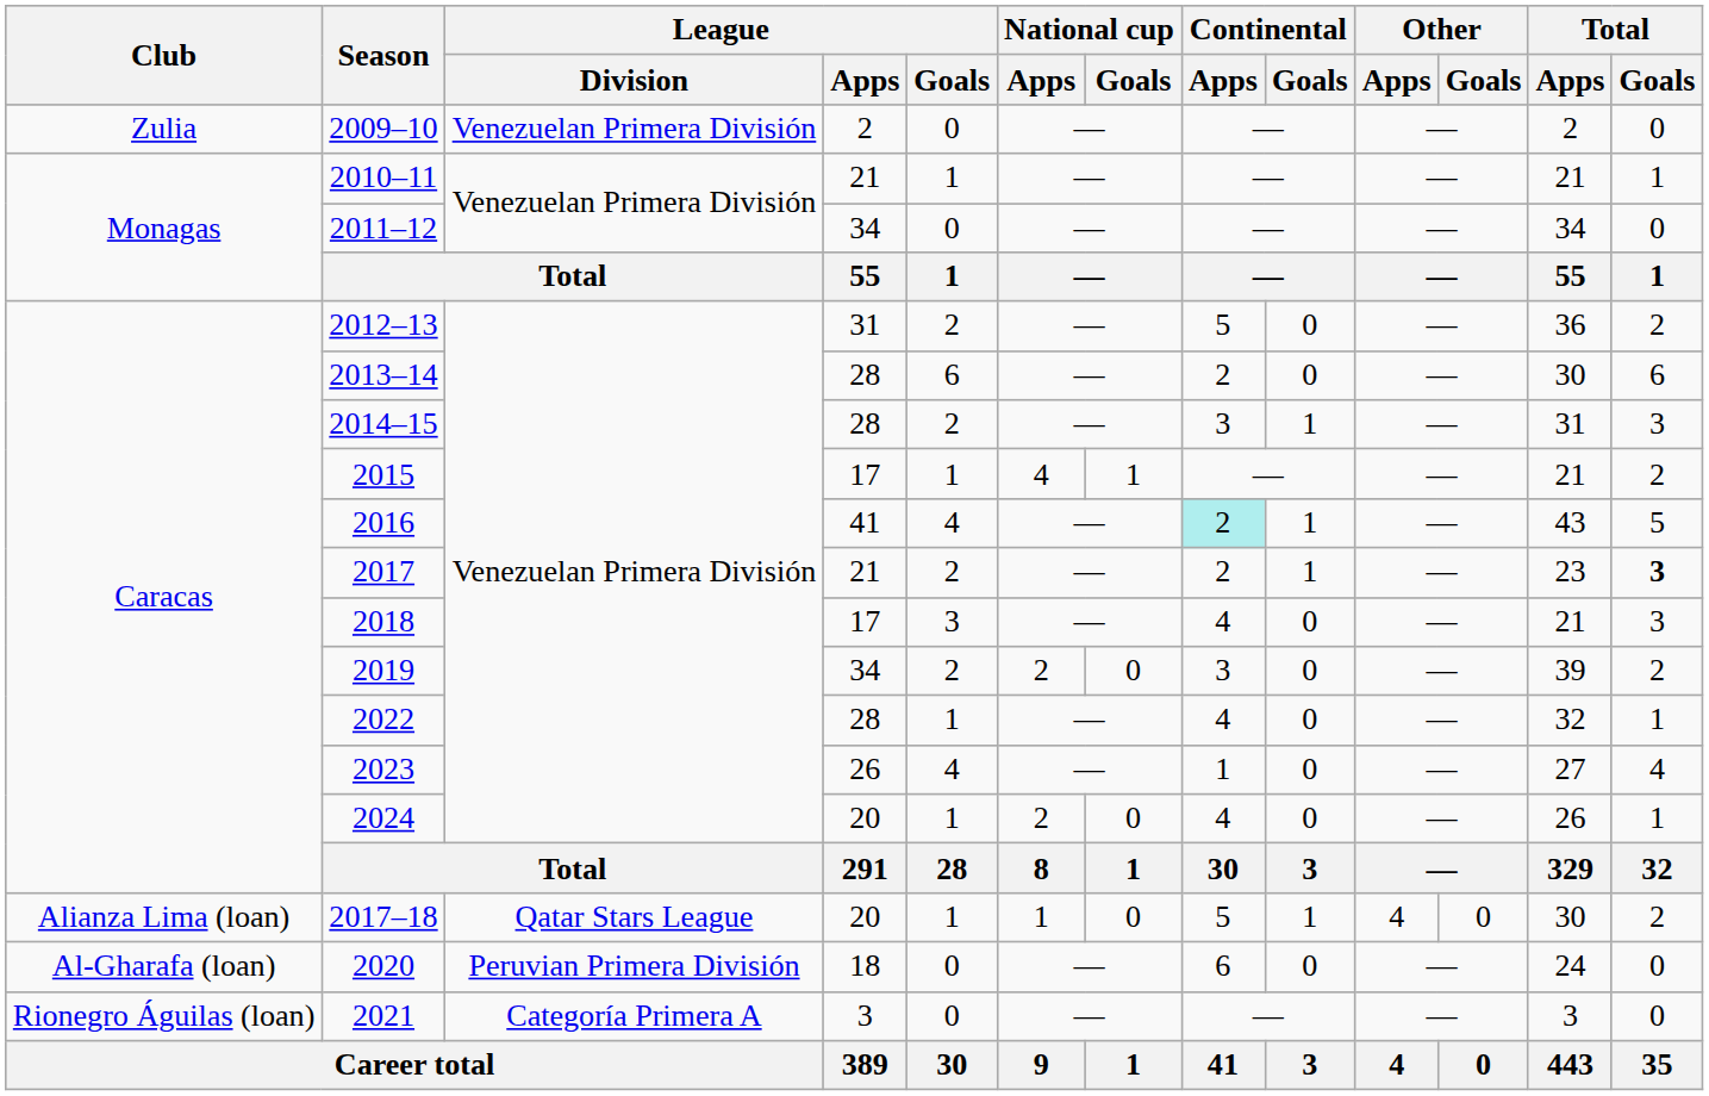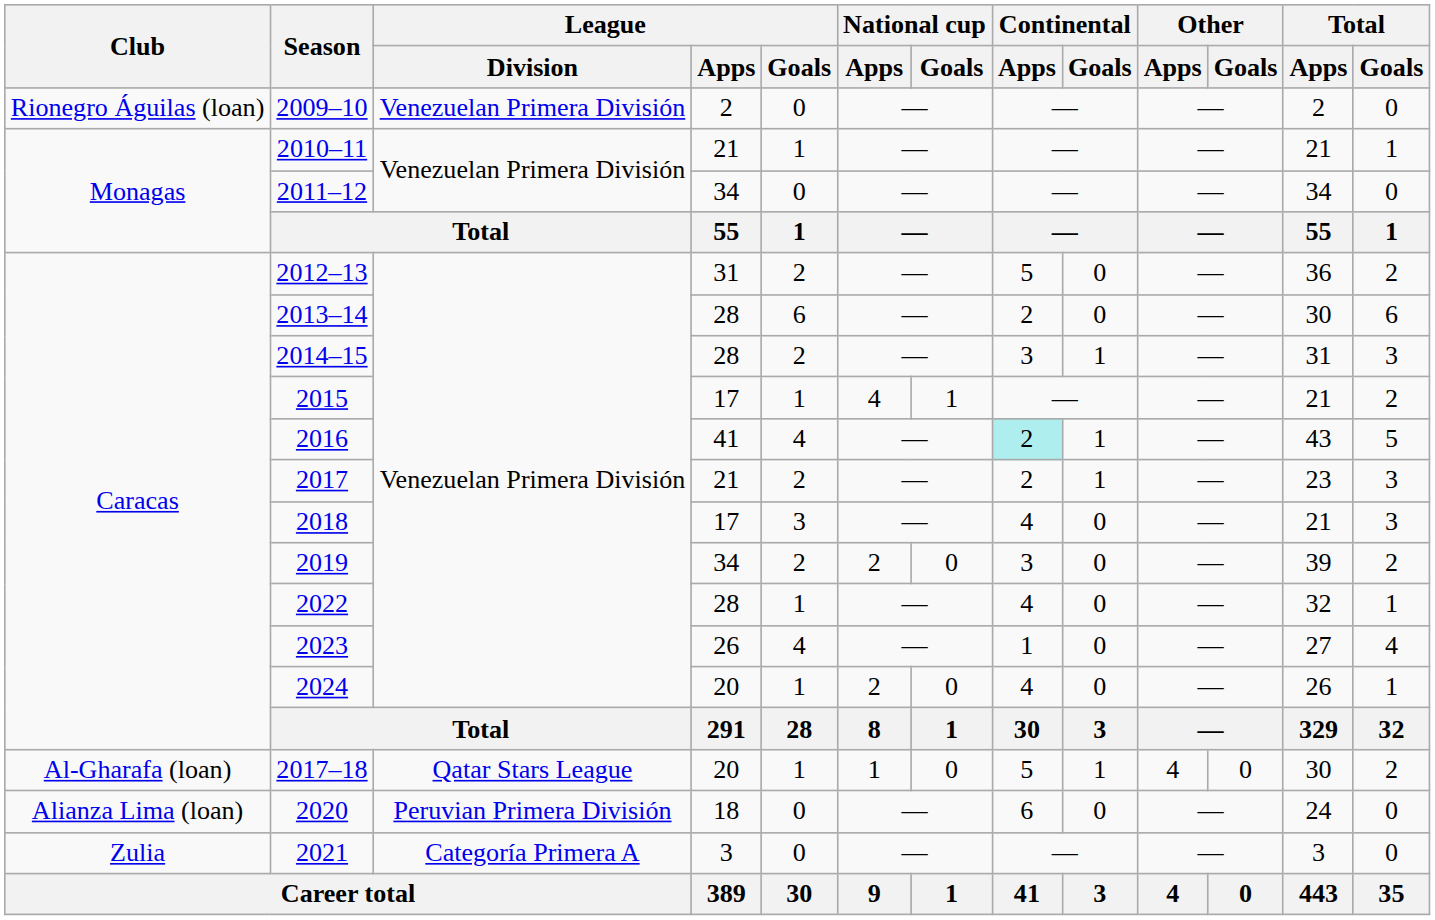2009–10 | Club: Zulia -> Rionegro Águilas (loan)
2017 | Total / Goals: bold -> normal
2017–18 | Club: Alianza Lima (loan) -> Al-Gharafa (loan)
2020 | Club: Al-Gharafa (loan) -> Alianza Lima (loan)
2021 | Club: Rionegro Águilas (loan) -> Zulia
